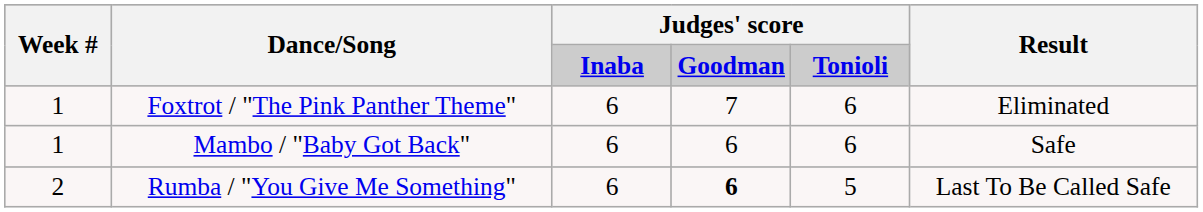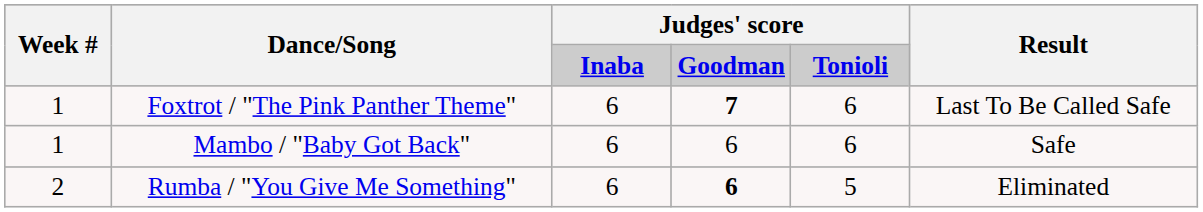Foxtrot / "The Pink Panther Theme" | column 4: normal -> bold
Foxtrot / "The Pink Panther Theme" | Result: Eliminated -> Last To Be Called Safe
Rumba / "You Give Me Something" | Result: Last To Be Called Safe -> Eliminated
